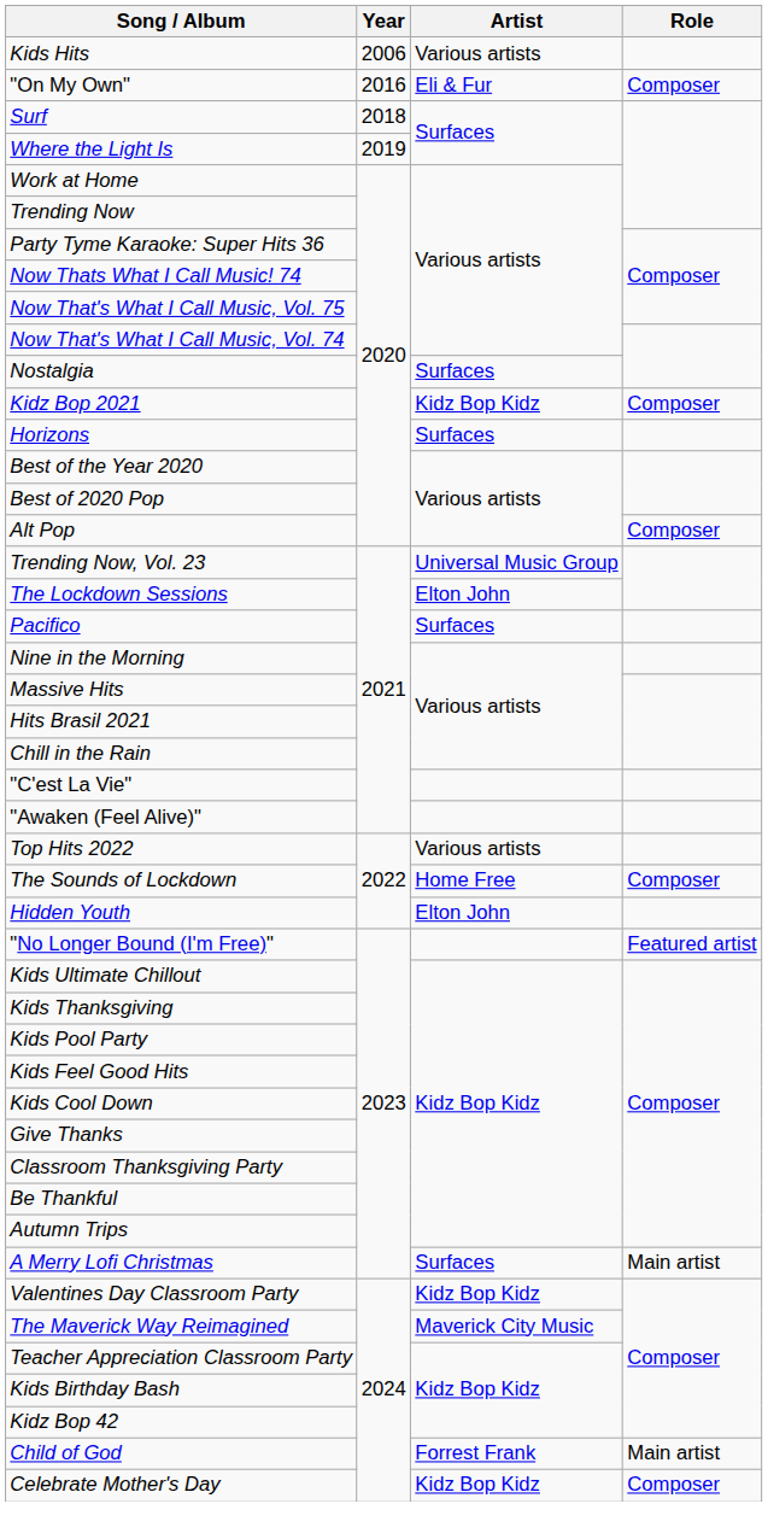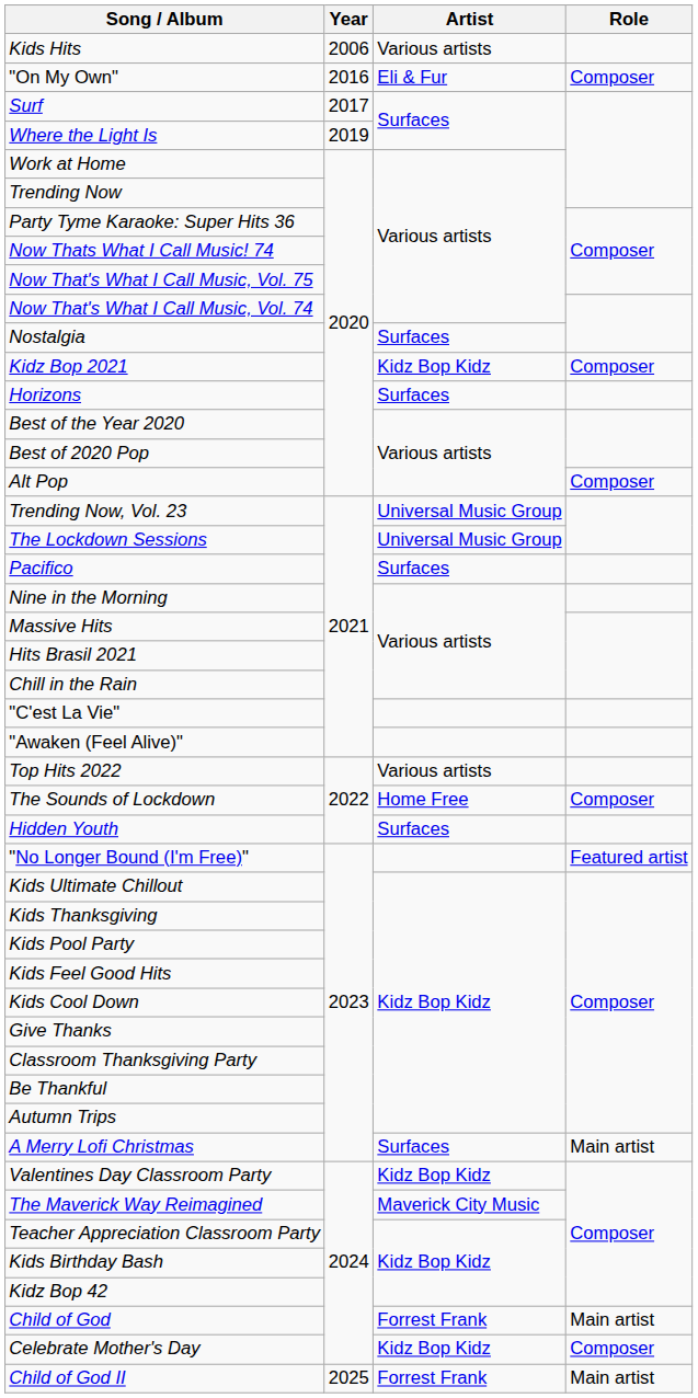Surf | Year: 2018 -> 2017
The Lockdown Sessions | Artist: Elton John -> Universal Music Group
Hidden Youth | Artist: Elton John -> Surfaces
+ row: Child of God II | 2025 | Forrest Frank | Main artist
